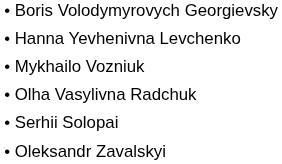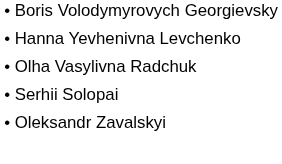- row: • Mykhailo Vozniuk
